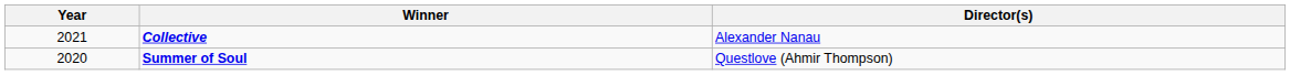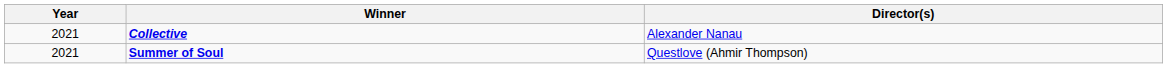Summer of Soul | Year: 2020 -> 2021
